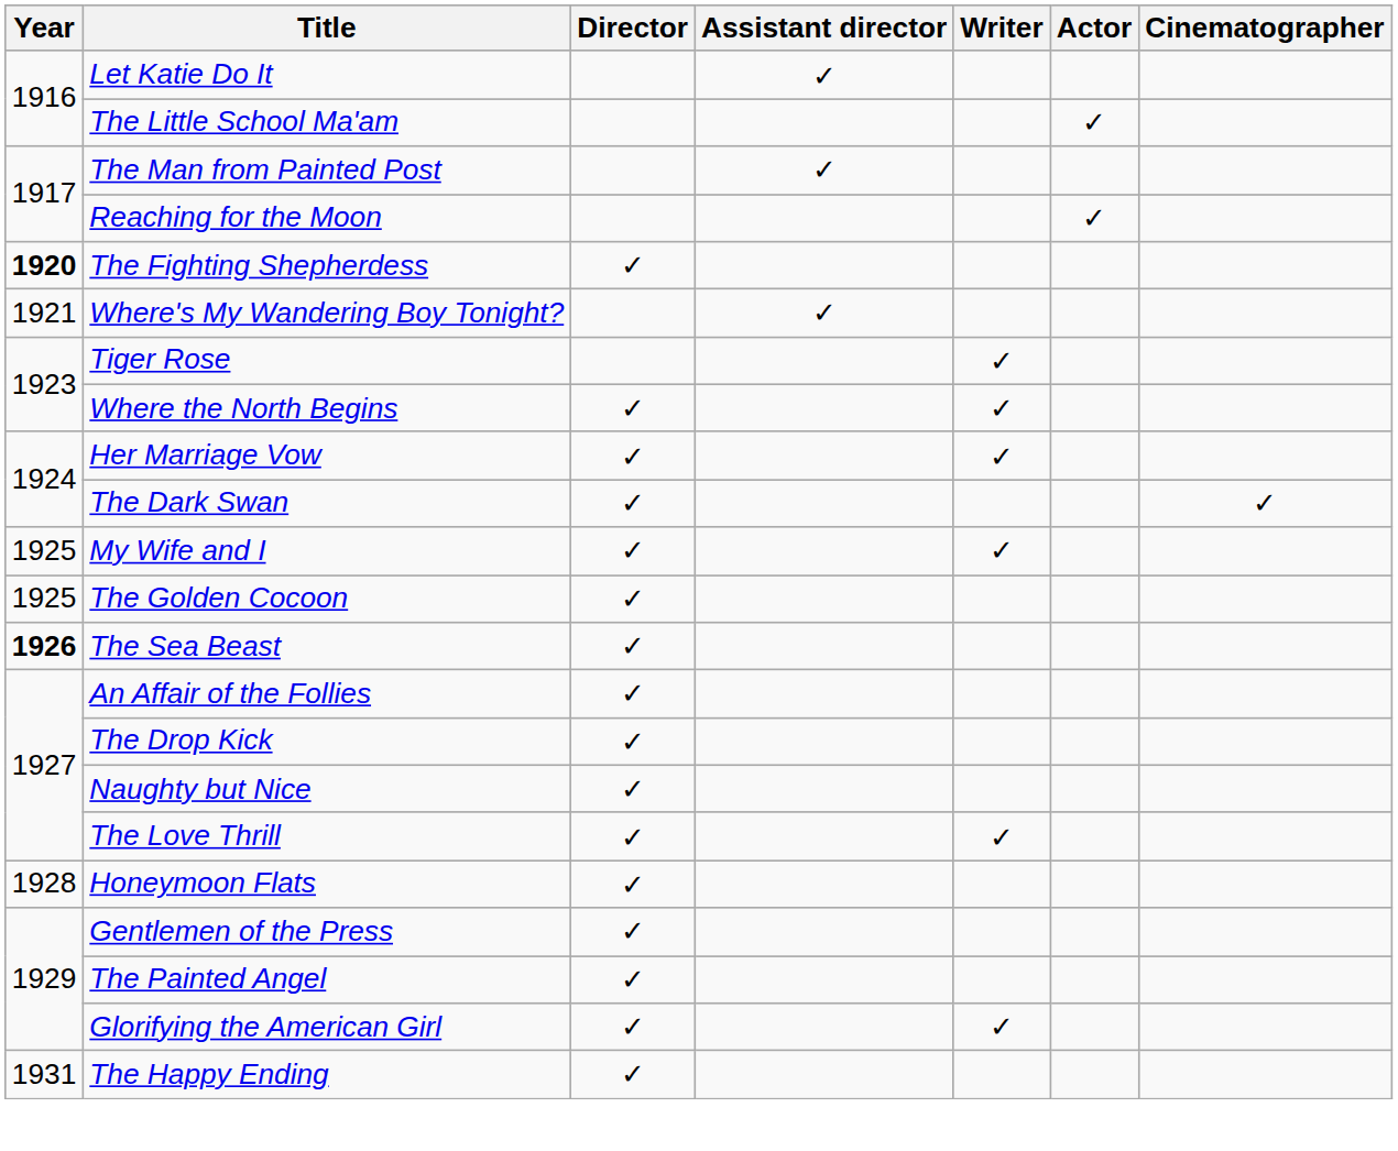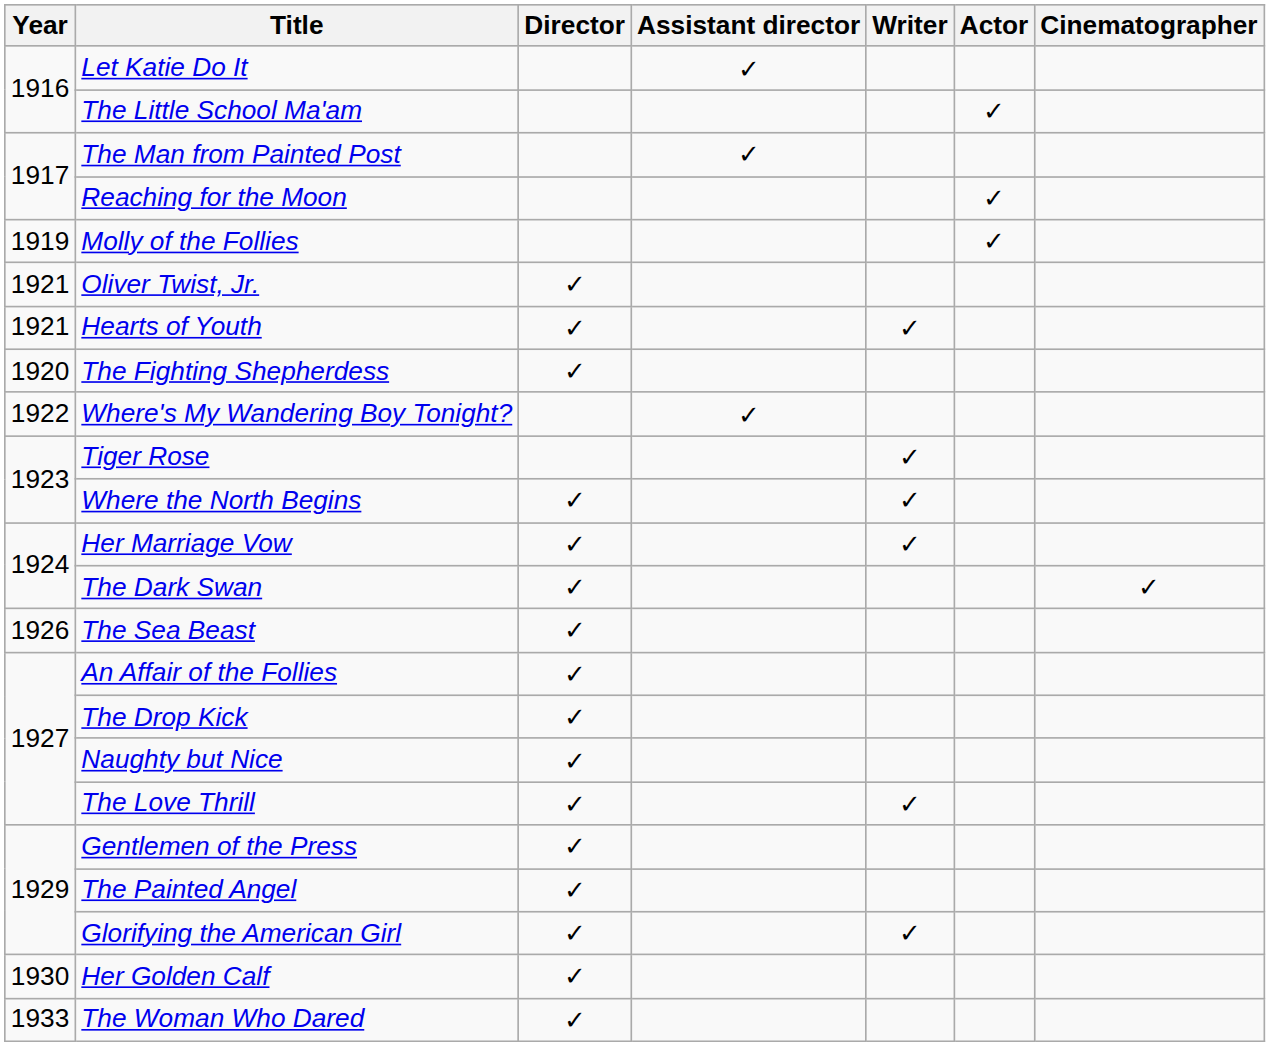+ row: 1919 | Molly of the Follies | ✓
+ row: 1921 | Oliver Twist, Jr. | ✓
+ row: 1921 | Hearts of Youth | ✓ | ✓
The Fighting Shepherdess | Year: bold -> normal
Where's My Wandering Boy Tonight? | Year: 1921 -> 1922
- row: 1925 | My Wife and I | ✓ | ✓
- row: 1925 | The Golden Cocoon | ✓
The Sea Beast | Year: bold -> normal
- row: 1928 | Honeymoon Flats | ✓
+ row: 1930 | Her Golden Calf | ✓
- row: 1931 | The Happy Ending | ✓
+ row: 1933 | The Woman Who Dared | ✓
